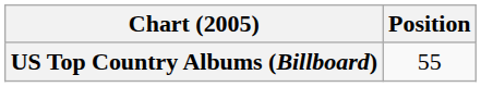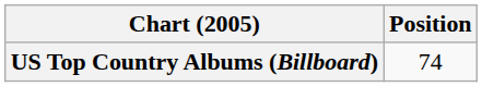US Top Country Albums (Billboard) | Position: 55 -> 74
